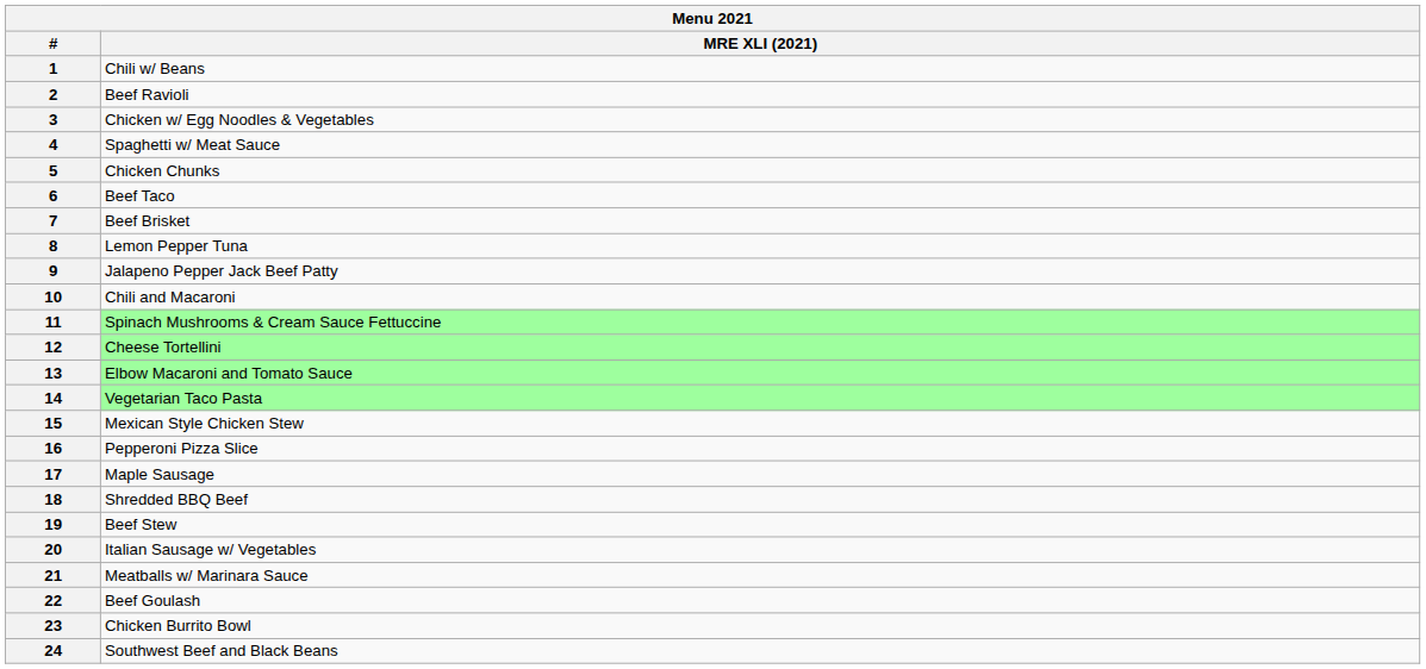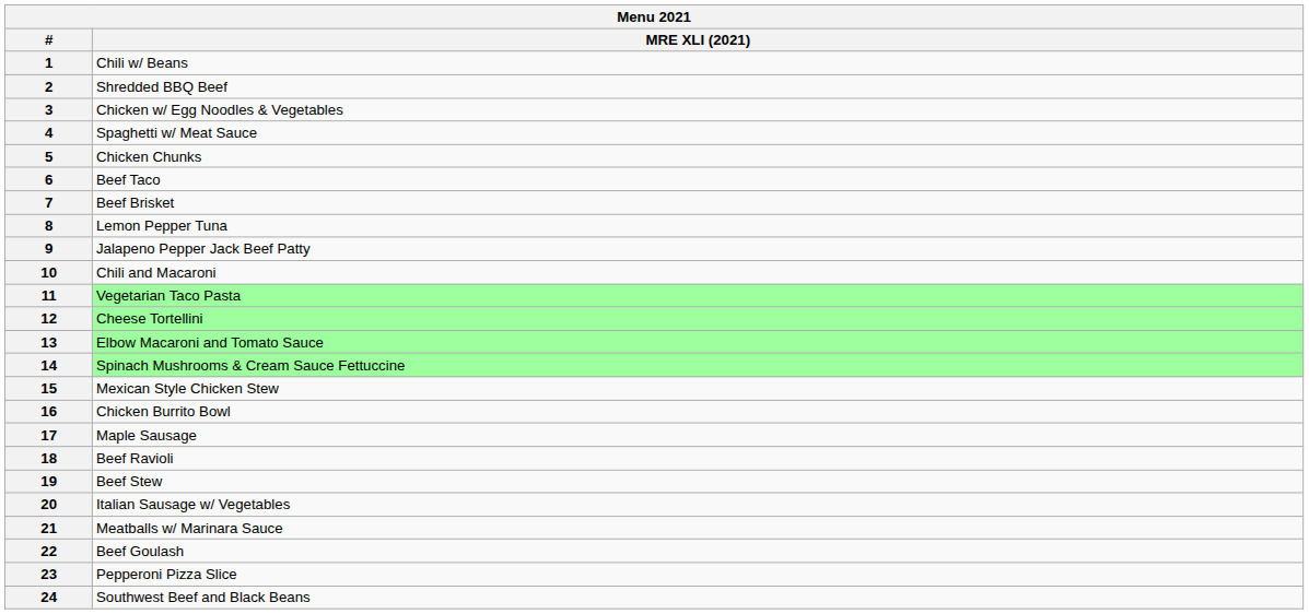2 | MRE XLI (2021): Beef Ravioli -> Shredded BBQ Beef
11 | MRE XLI (2021): Spinach Mushrooms & Cream Sauce Fettuccine -> Vegetarian Taco Pasta
14 | MRE XLI (2021): Vegetarian Taco Pasta -> Spinach Mushrooms & Cream Sauce Fettuccine
16 | MRE XLI (2021): Pepperoni Pizza Slice -> Chicken Burrito Bowl
18 | MRE XLI (2021): Shredded BBQ Beef -> Beef Ravioli
23 | MRE XLI (2021): Chicken Burrito Bowl -> Pepperoni Pizza Slice
